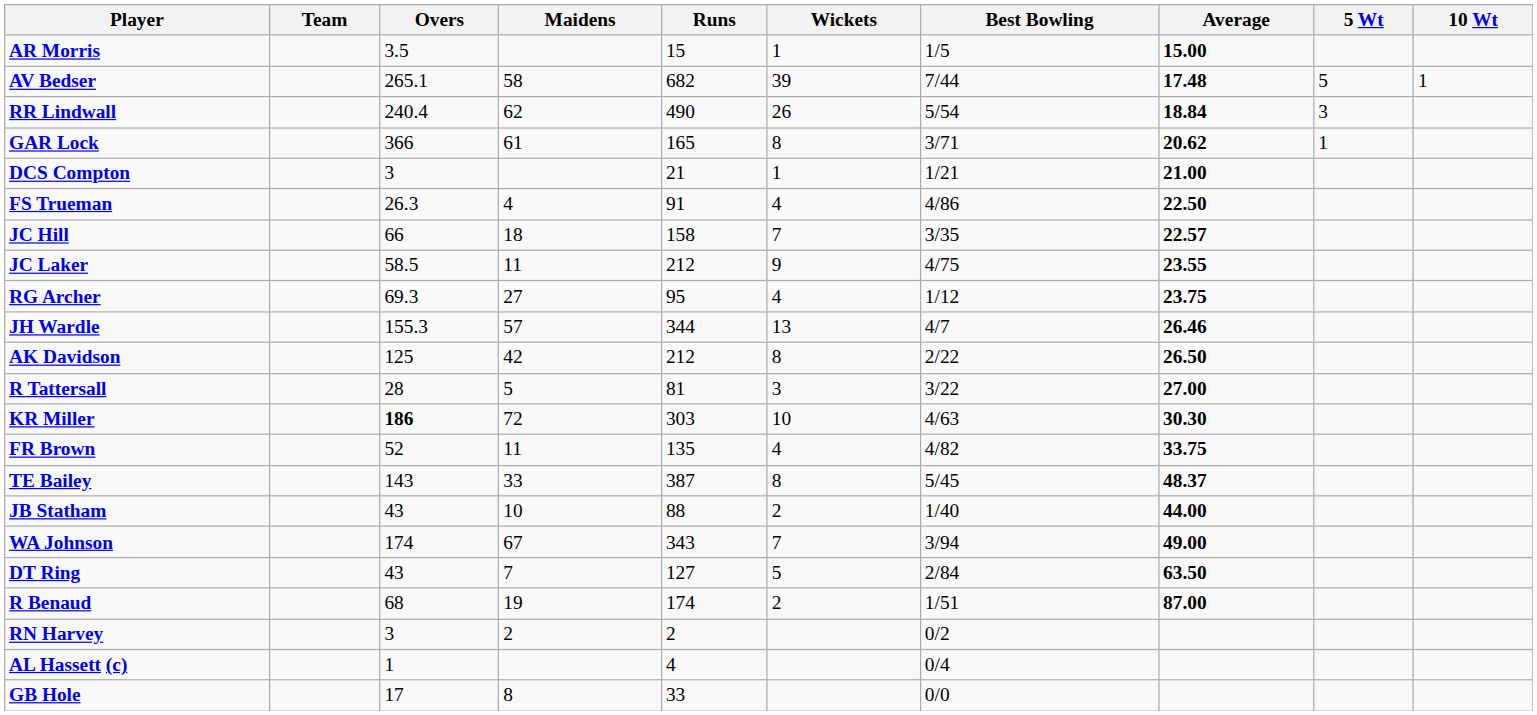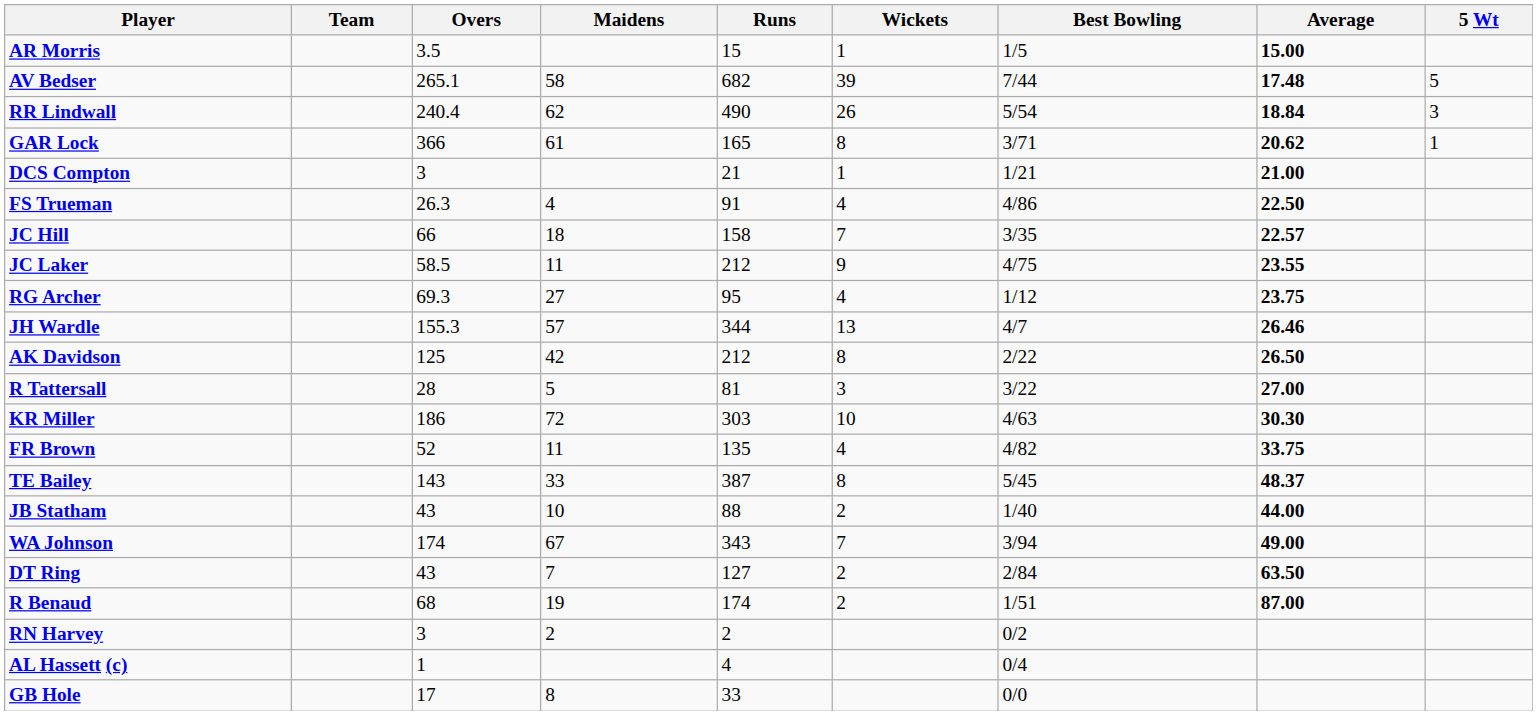- column: 10 Wt | 1
KR Miller | Overs: bold -> normal
DT Ring | Wickets: 5 -> 2
